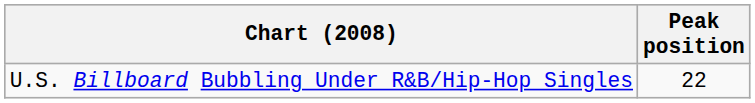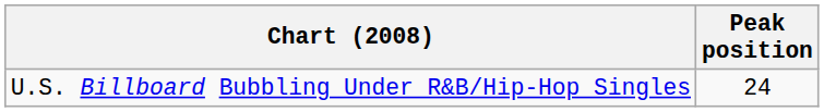U.S. Billboard Bubbling Under R&B/Hip-Hop Singles | Peak position: 22 -> 24
